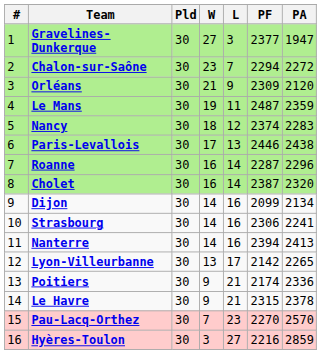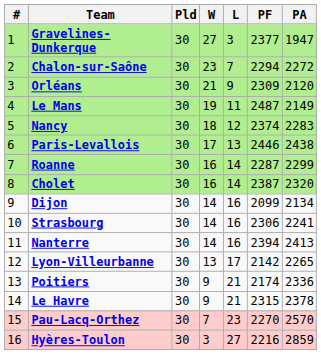Le Mans | PA: 2359 -> 2149
Roanne | PA: 2296 -> 2299
